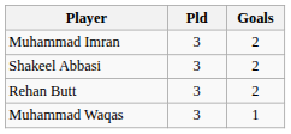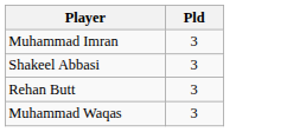- column: Goals | 2 | 2 | 2 | 1
